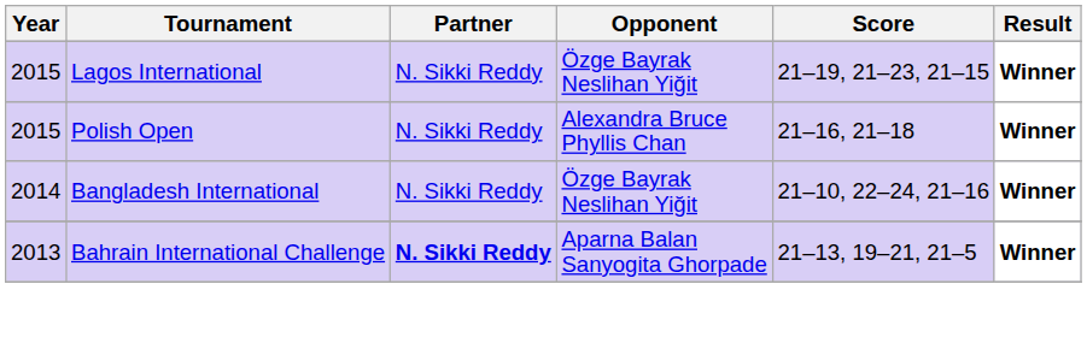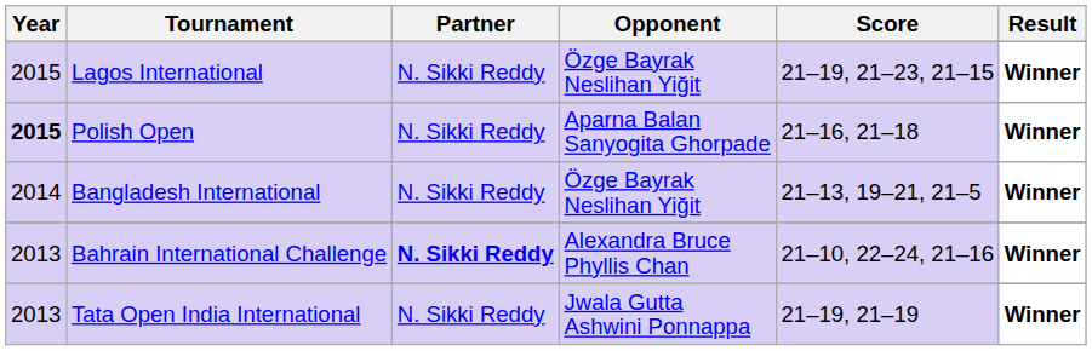Polish Open | Year: normal -> bold
Polish Open | Opponent: Alexandra Bruce Phyllis Chan -> Aparna Balan Sanyogita Ghorpade
Bangladesh International | Score: 21–10, 22–24, 21–16 -> 21–13, 19–21, 21–5
Bahrain International Challenge | Opponent: Aparna Balan Sanyogita Ghorpade -> Alexandra Bruce Phyllis Chan
Bahrain International Challenge | Score: 21–13, 19–21, 21–5 -> 21–10, 22–24, 21–16
+ row: 2013 | Tata Open India International | N. Sikki Reddy | Jwala Gutta Ashwini Ponnappa | 21–19, 21–19 | Winner
